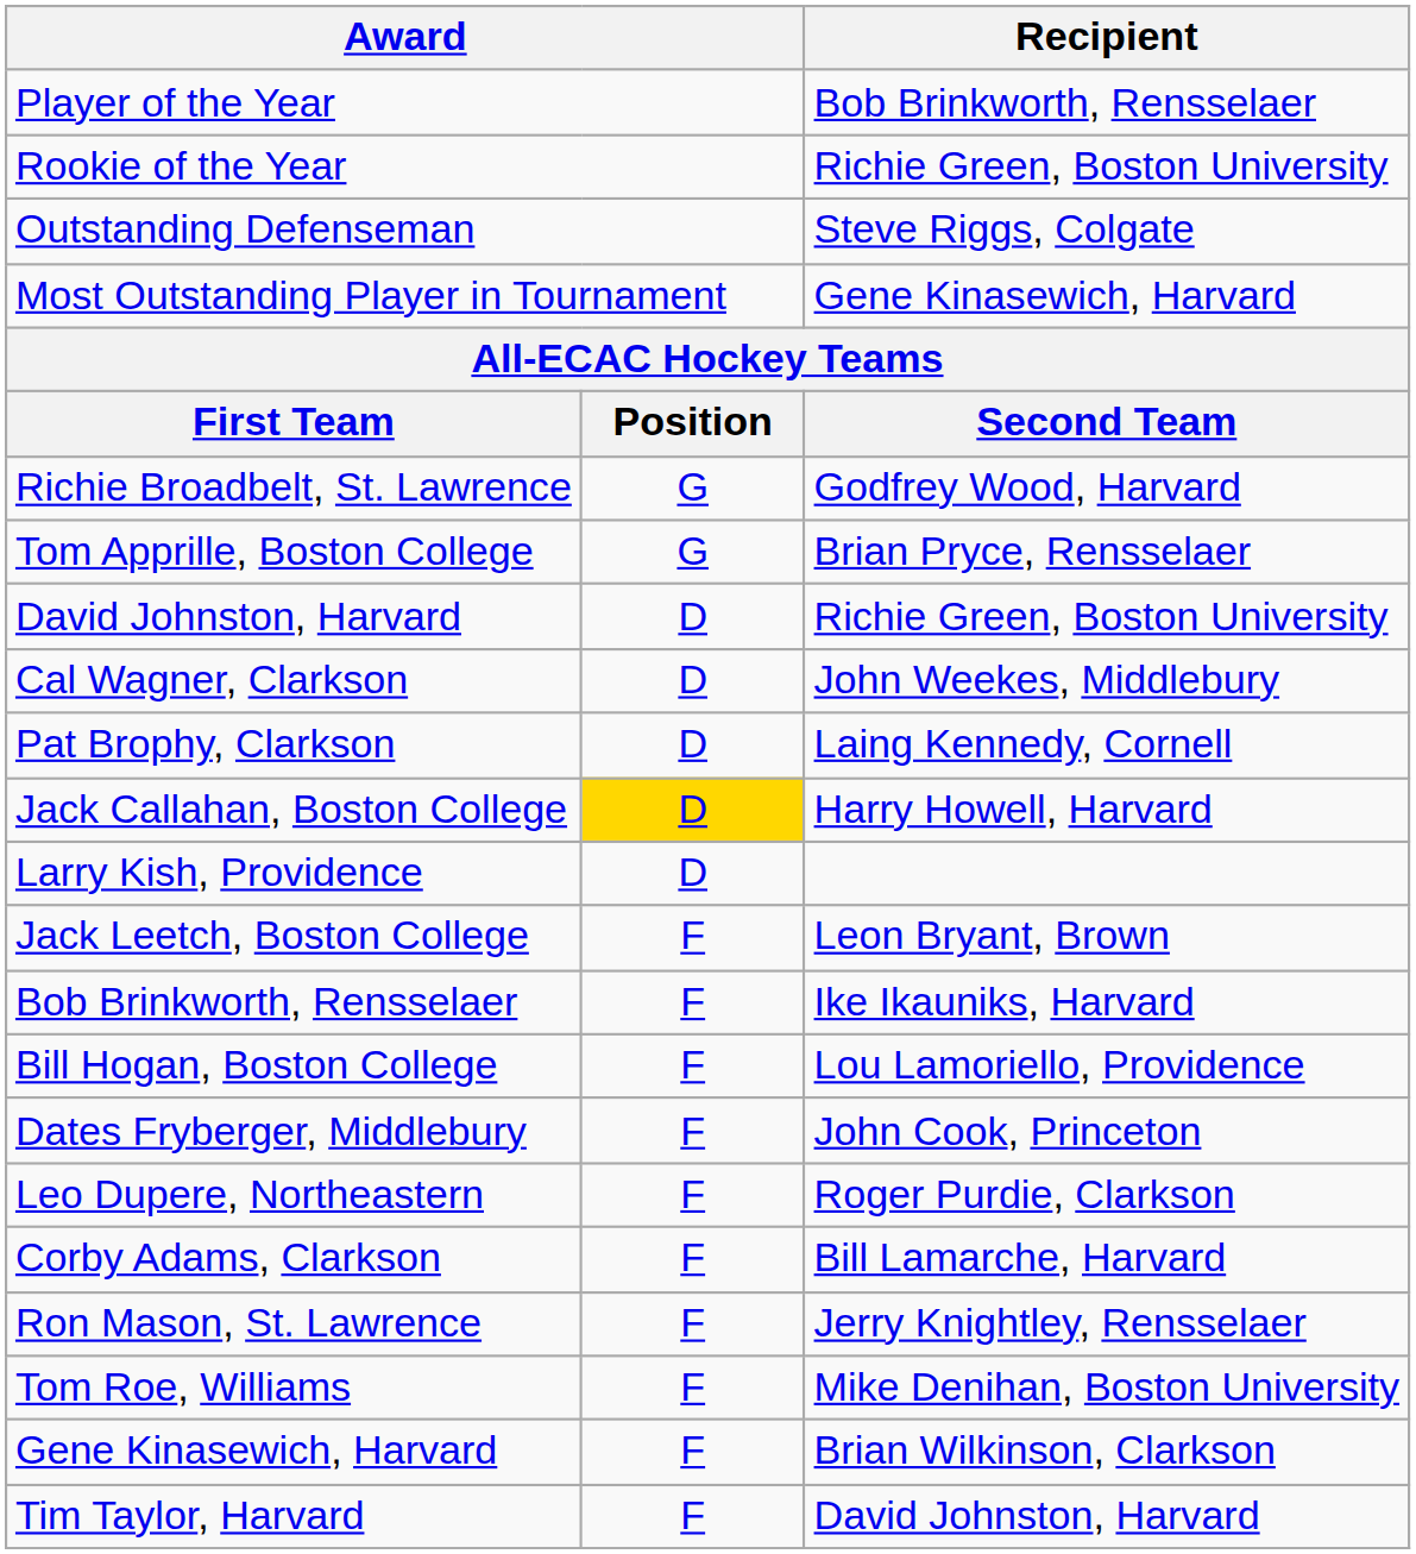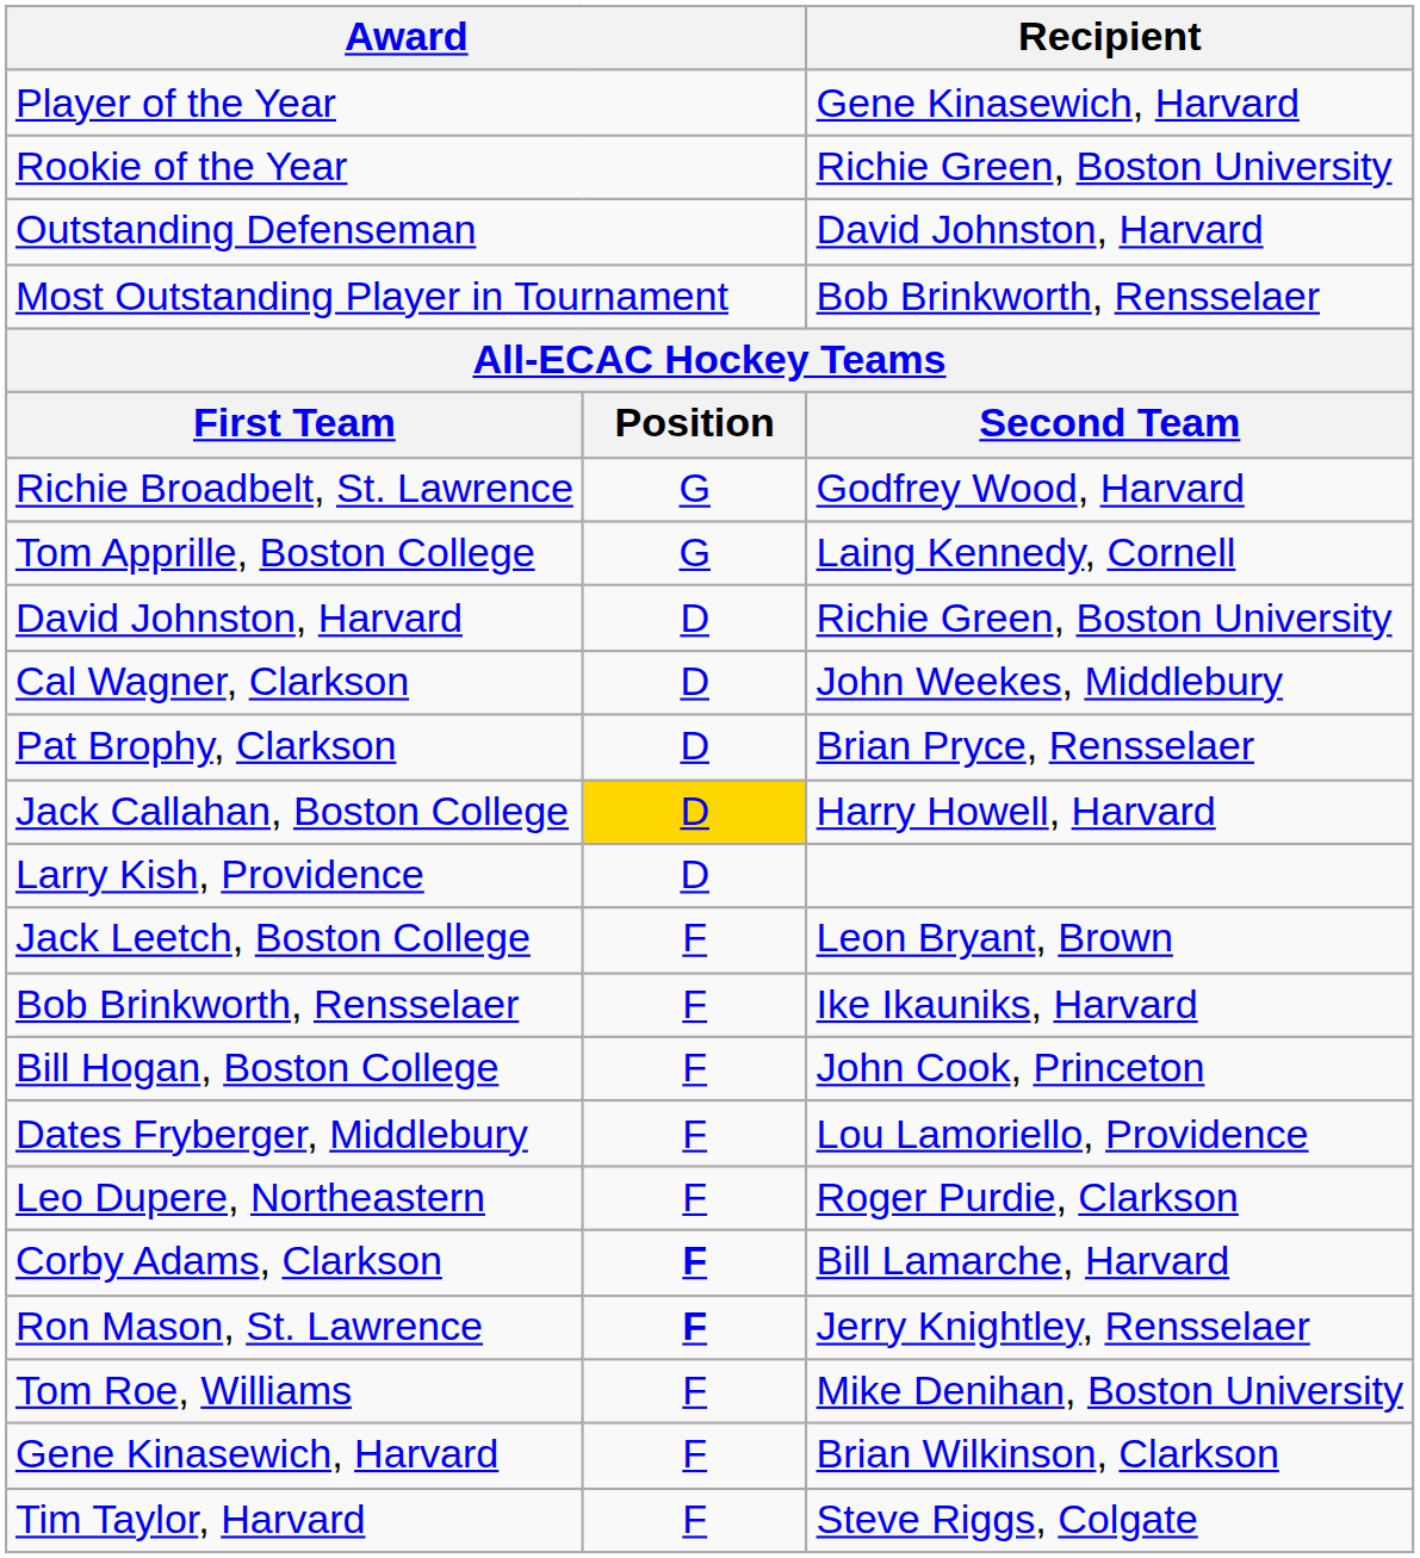Player of the Year | Recipient: Bob Brinkworth, Rensselaer -> Gene Kinasewich, Harvard
Outstanding Defenseman | Recipient: Steve Riggs, Colgate -> David Johnston, Harvard
Most Outstanding Player in Tournament | Recipient: Gene Kinasewich, Harvard -> Bob Brinkworth, Rensselaer
Tom Apprille, Boston College | Recipient: Brian Pryce, Rensselaer -> Laing Kennedy, Cornell
Pat Brophy, Clarkson | Recipient: Laing Kennedy, Cornell -> Brian Pryce, Rensselaer
Bill Hogan, Boston College | Recipient: Lou Lamoriello, Providence -> John Cook, Princeton
Dates Fryberger, Middlebury | Recipient: John Cook, Princeton -> Lou Lamoriello, Providence
Corby Adams, Clarkson | column 2: normal -> bold
Ron Mason, St. Lawrence | column 2: normal -> bold
Tim Taylor, Harvard | Recipient: David Johnston, Harvard -> Steve Riggs, Colgate
